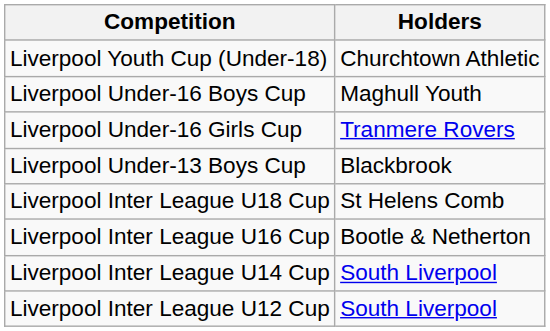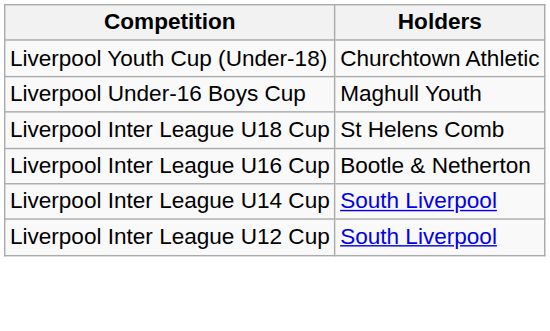- row: Liverpool Under-16 Girls Cup | Tranmere Rovers
- row: Liverpool Under-13 Boys Cup | Blackbrook
